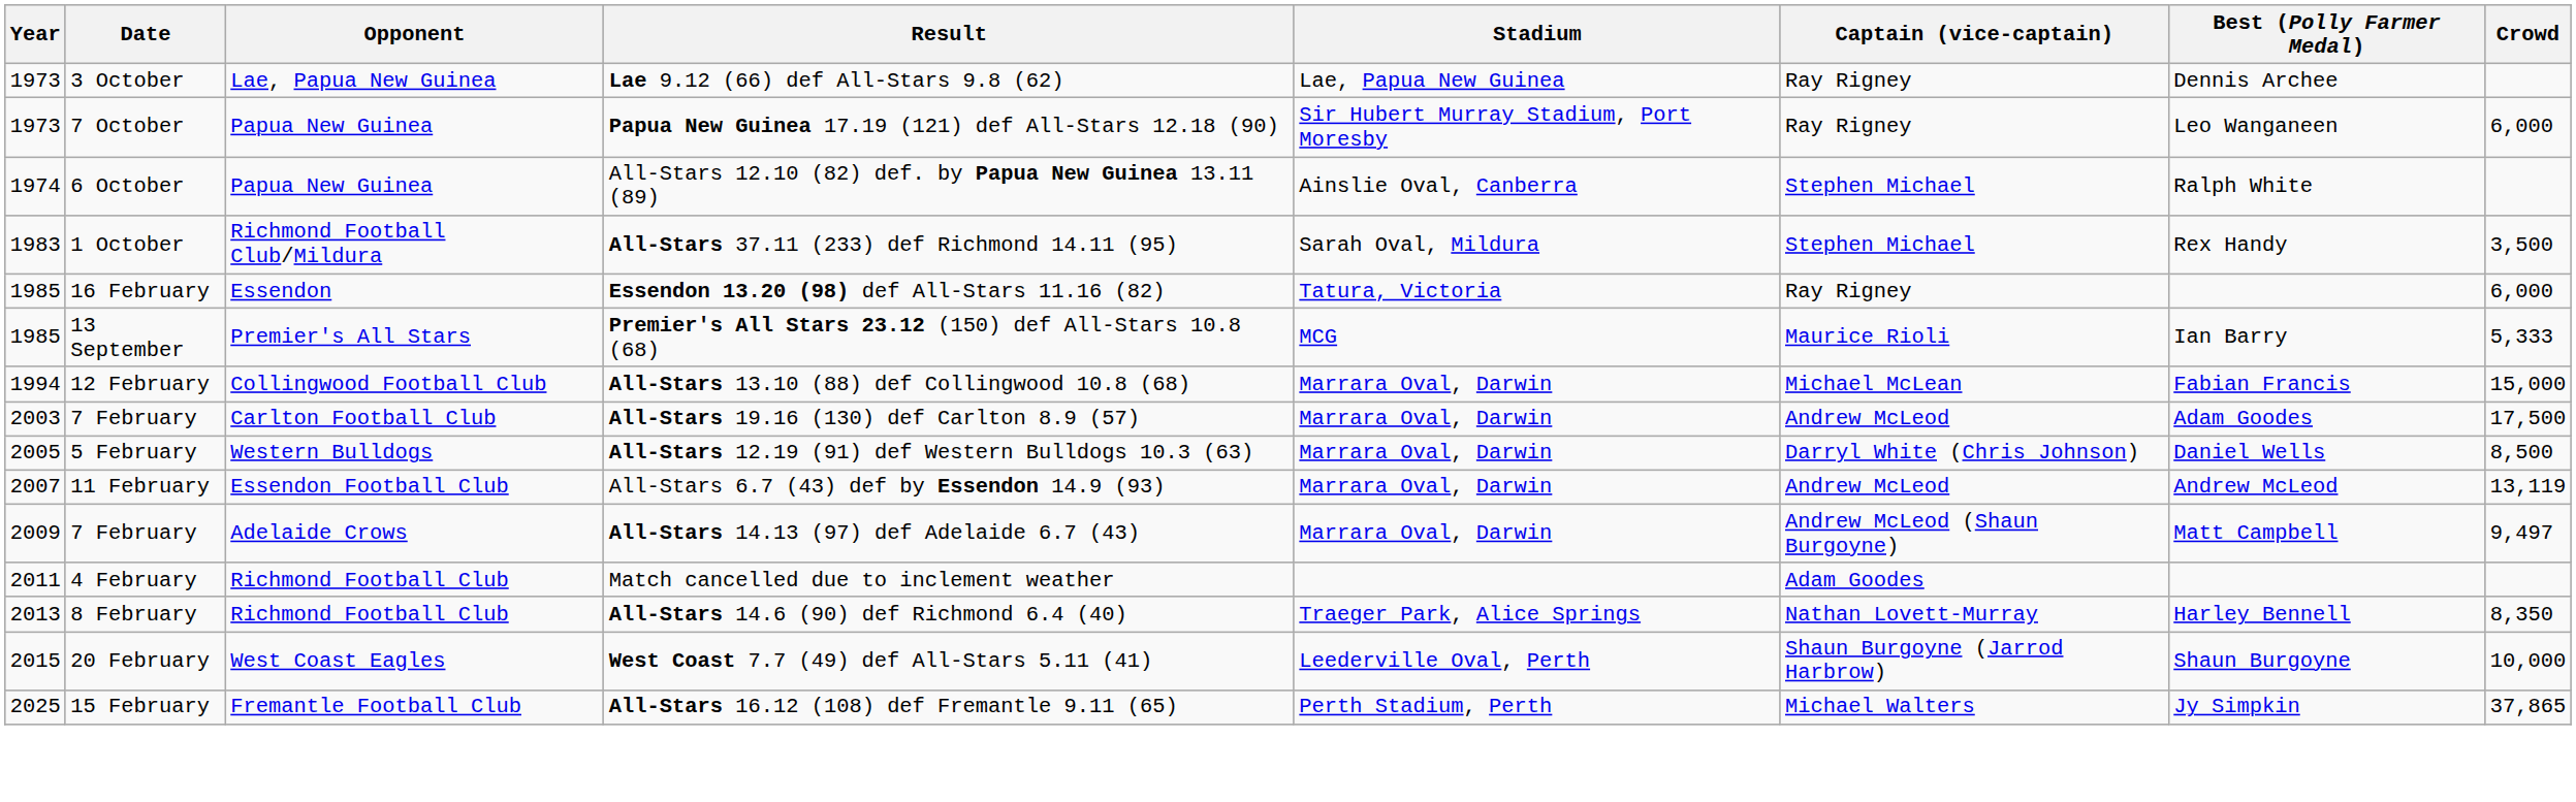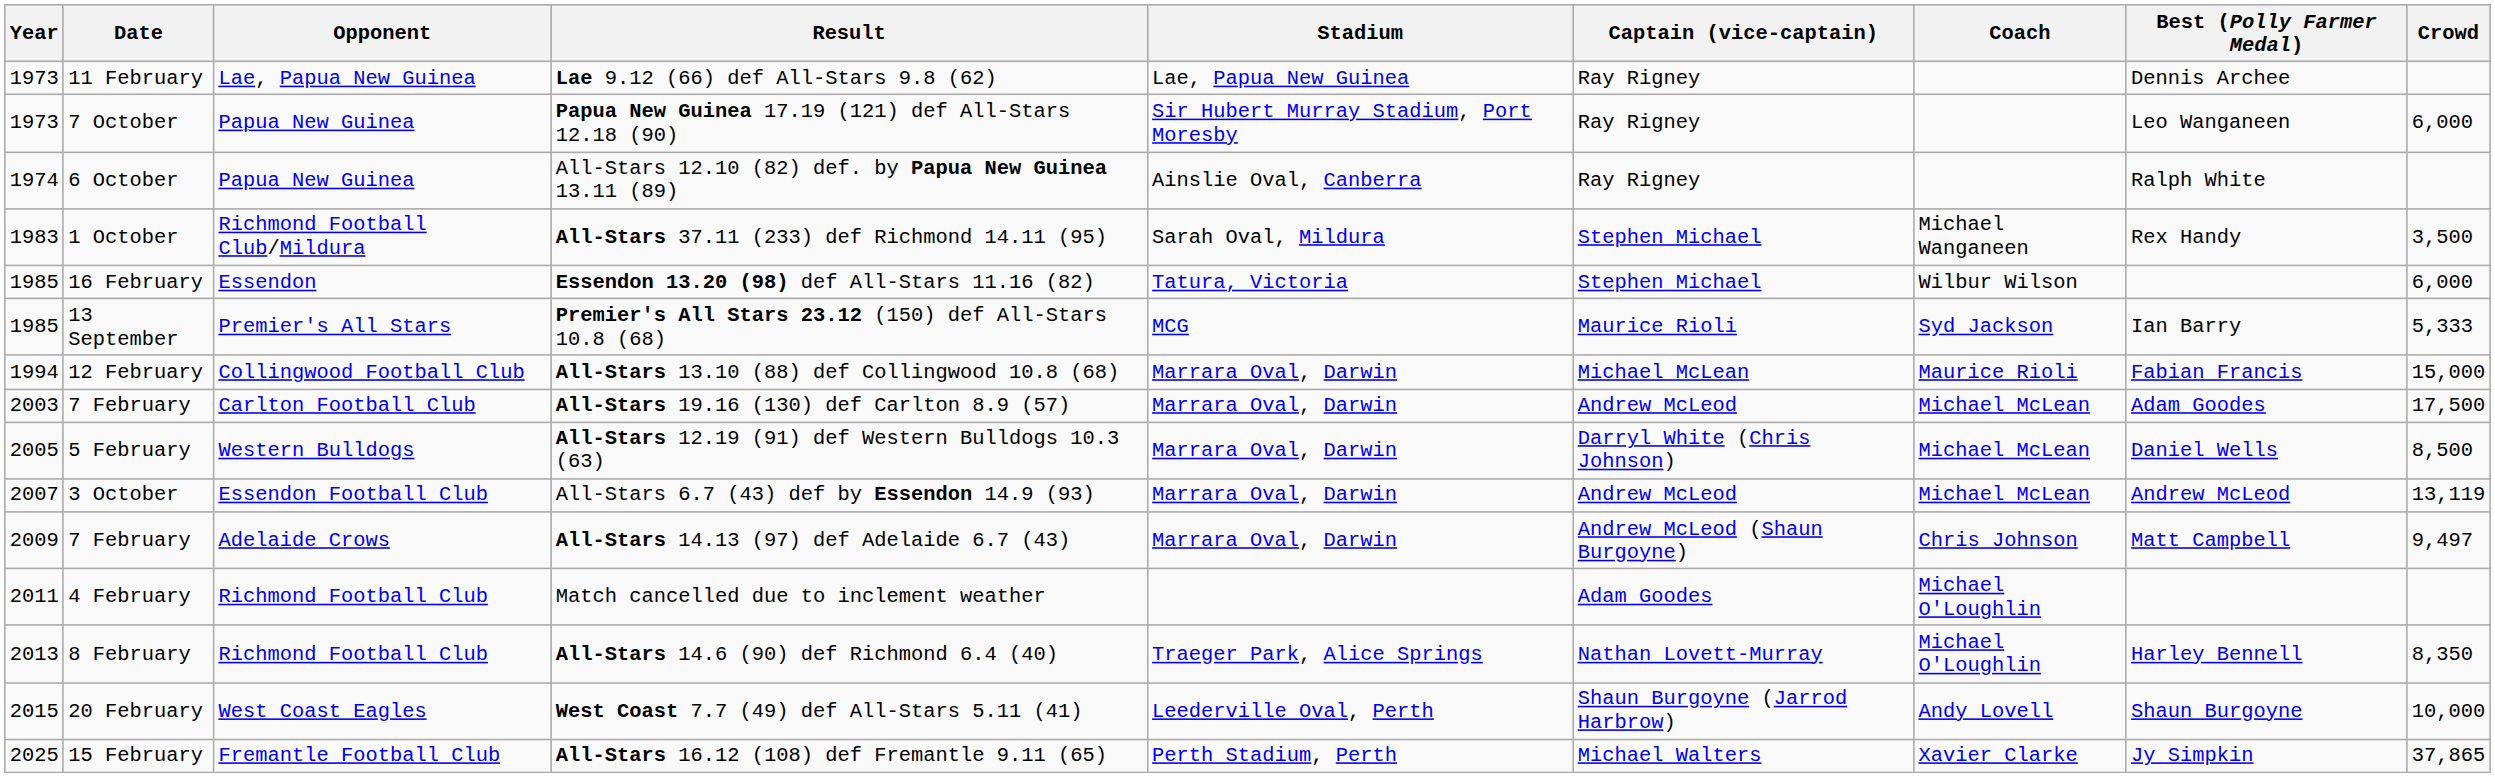+ column: Coach | Michael Wanganeen | Wilbur Wilson | Syd Jackson | Maurice Rioli | Michael McLean | Michael McLean | Michael McLean | Chris Johnson | Michael O'Loughlin | Michael O'Loughlin | Andy Lovell | Xavier Clarke
Lae 9.12 (66) def All-Stars 9.8 (62) | Date: 3 October -> 11 February
All-Stars 12.10 (82) def. by Papua New Guinea 13.11 (89) | Captain (vice-captain): Stephen Michael -> Ray Rigney
Essendon 13.20 (98) def All-Stars 11.16 (82) | Captain (vice-captain): Ray Rigney -> Stephen Michael
All-Stars 6.7 (43) def by Essendon 14.9 (93) | Date: 11 February -> 3 October
